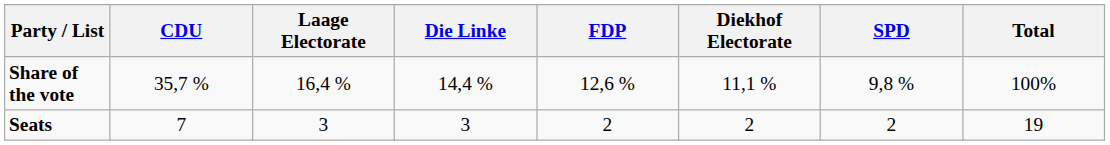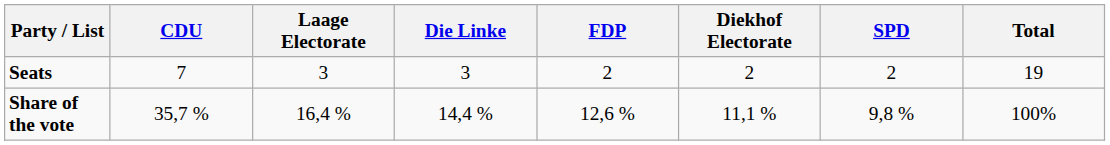rows swapped: Seats <-> Share of the vote
